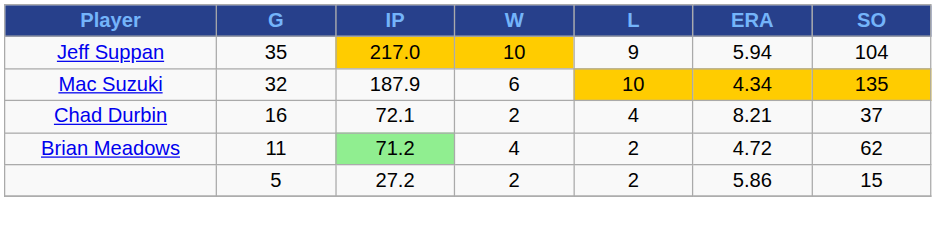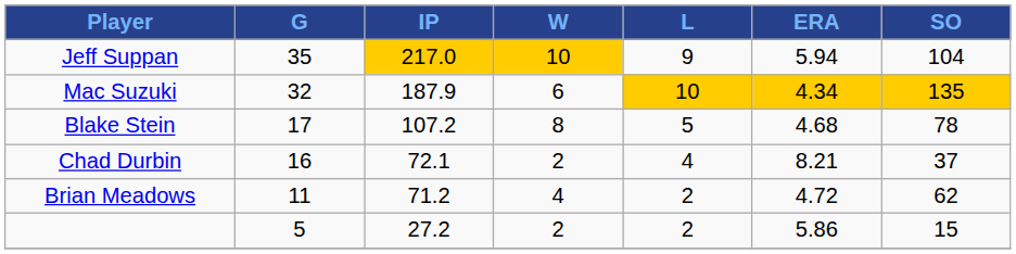+ row: Blake Stein | 17 | 107.2 | 8 | 5 | 4.68 | 78
Brian Meadows | IP: lightgreen background -> no background
